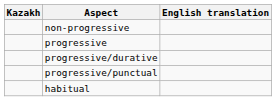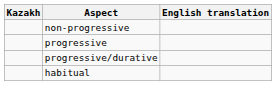- row: progressive/punctual
